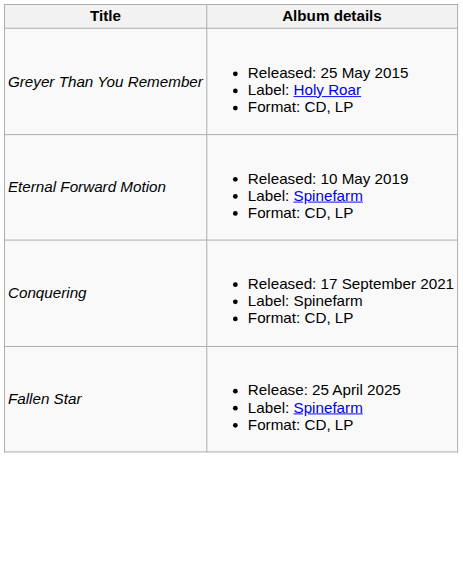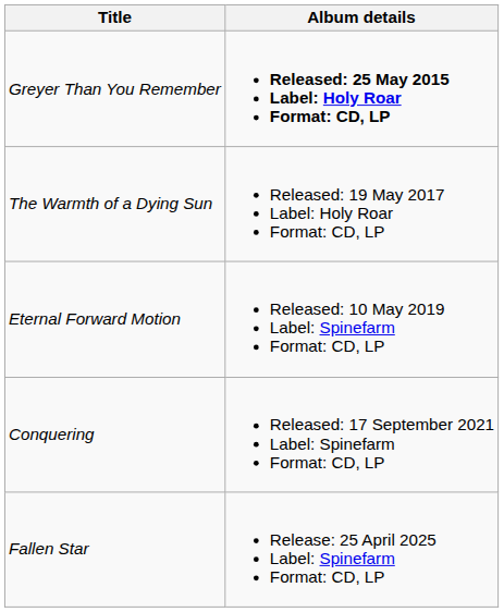Greyer Than You Remember | Album details: normal -> bold
+ row: The Warmth of a Dying Sun | Released: 19 May 2017 Label: Holy Roar Format: CD, LP
